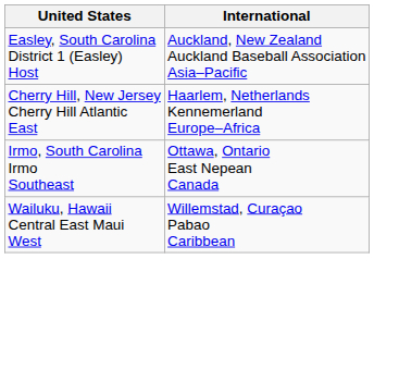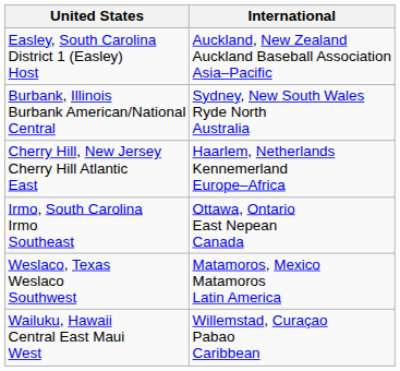+ row: Burbank, Illinois Burbank American/National Central | Sydney, New South Wales Ryde North Australia
+ row: Weslaco, Texas Weslaco Southwest | Matamoros, Mexico Matamoros Latin America
